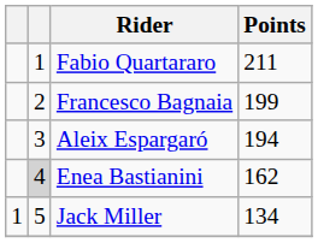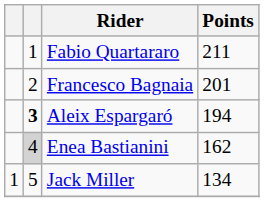Francesco Bagnaia | Points: 199 -> 201
Aleix Espargaró | column 2: normal -> bold
